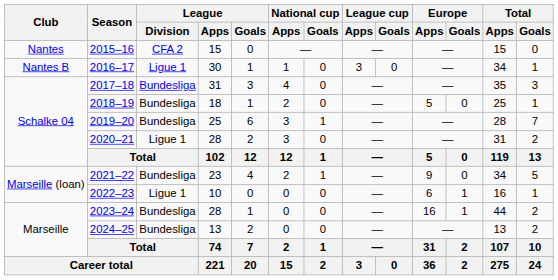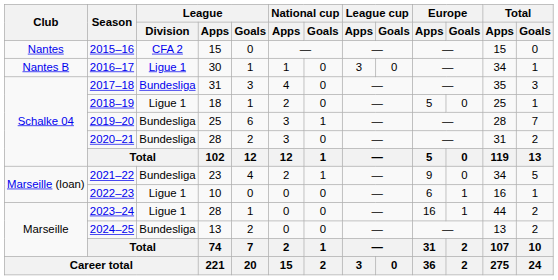2018–19 | League / Division: Bundesliga -> Ligue 1
2020–21 | League / Division: Ligue 1 -> Bundesliga
2023–24 | League / Division: Bundesliga -> Ligue 1
